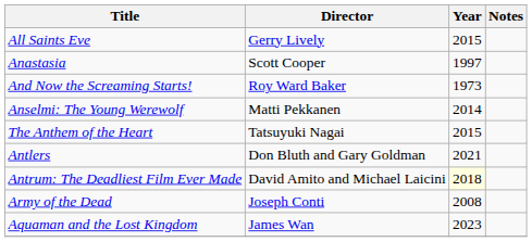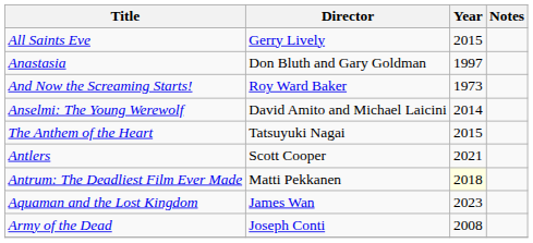Anastasia | Director: Scott Cooper -> Don Bluth and Gary Goldman
Anselmi: The Young Werewolf | Director: Matti Pekkanen -> David Amito and Michael Laicini
Antlers | Director: Don Bluth and Gary Goldman -> Scott Cooper
Antrum: The Deadliest Film Ever Made | Director: David Amito and Michael Laicini -> Matti Pekkanen
rows swapped: Aquaman and the Lost Kingdom <-> Army of the Dead
